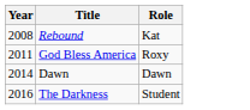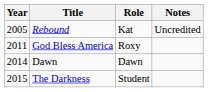+ column: Notes | Uncredited
Rebound | Year: 2008 -> 2005
The Darkness | Year: 2016 -> 2015
